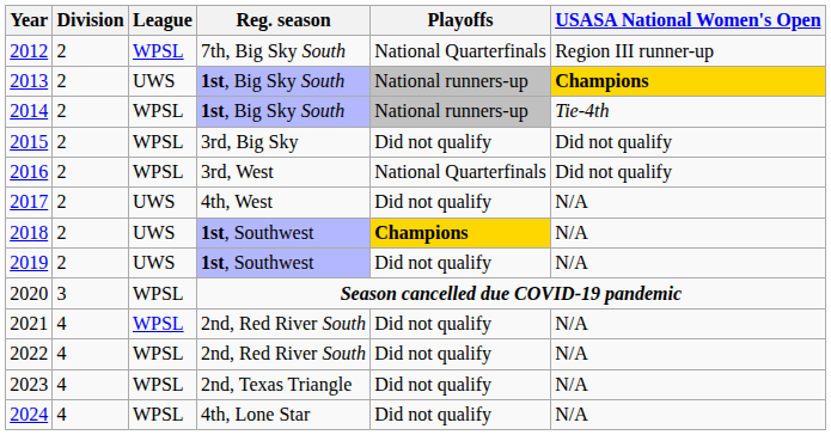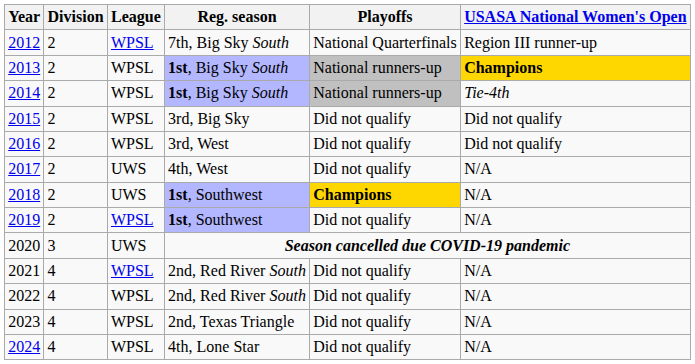2013 | League: UWS -> WPSL
2016 | Playoffs: National Quarterfinals -> Did not qualify
2019 | League: UWS -> WPSL
2020 | League: WPSL -> UWS
